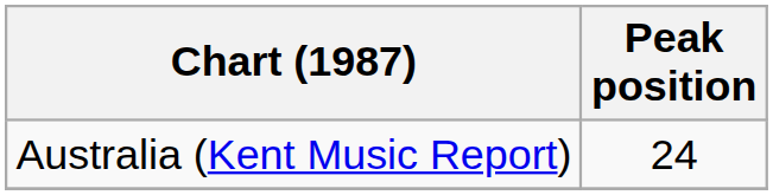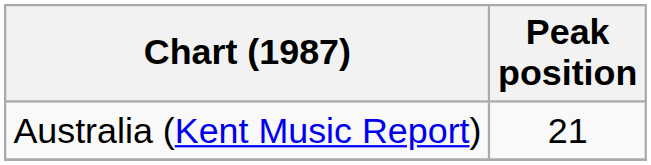Australia (Kent Music Report) | Peak position: 24 -> 21
